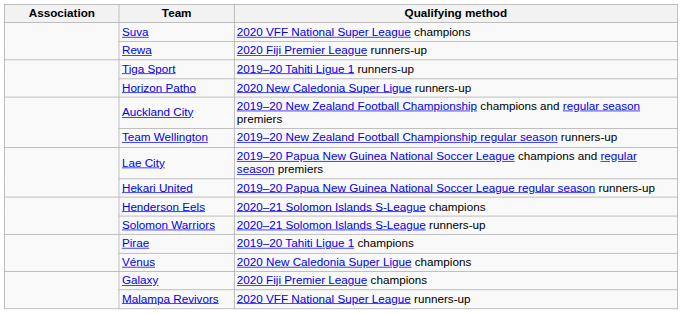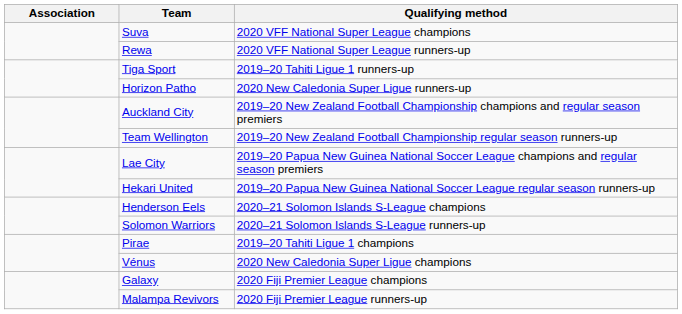Rewa | Qualifying method: 2020 Fiji Premier League runners-up -> 2020 VFF National Super League runners-up
Malampa Revivors | Qualifying method: 2020 VFF National Super League runners-up -> 2020 Fiji Premier League runners-up
